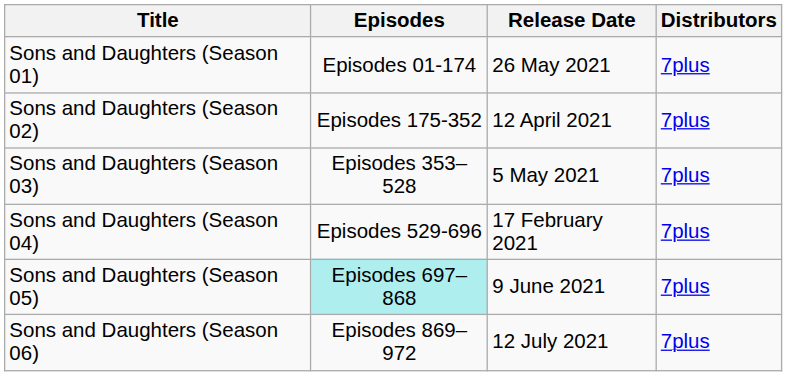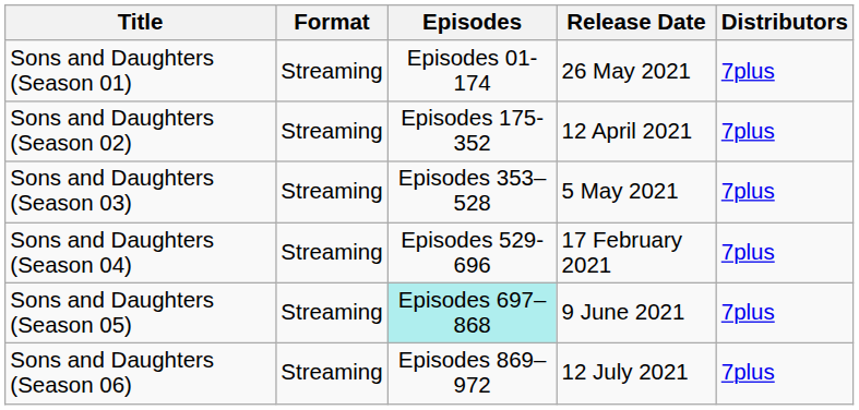+ column: Format | Streaming | Streaming | Streaming | Streaming | Streaming | Streaming
